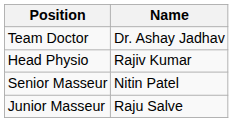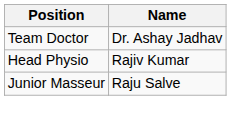- row: Senior Masseur | Nitin Patel
